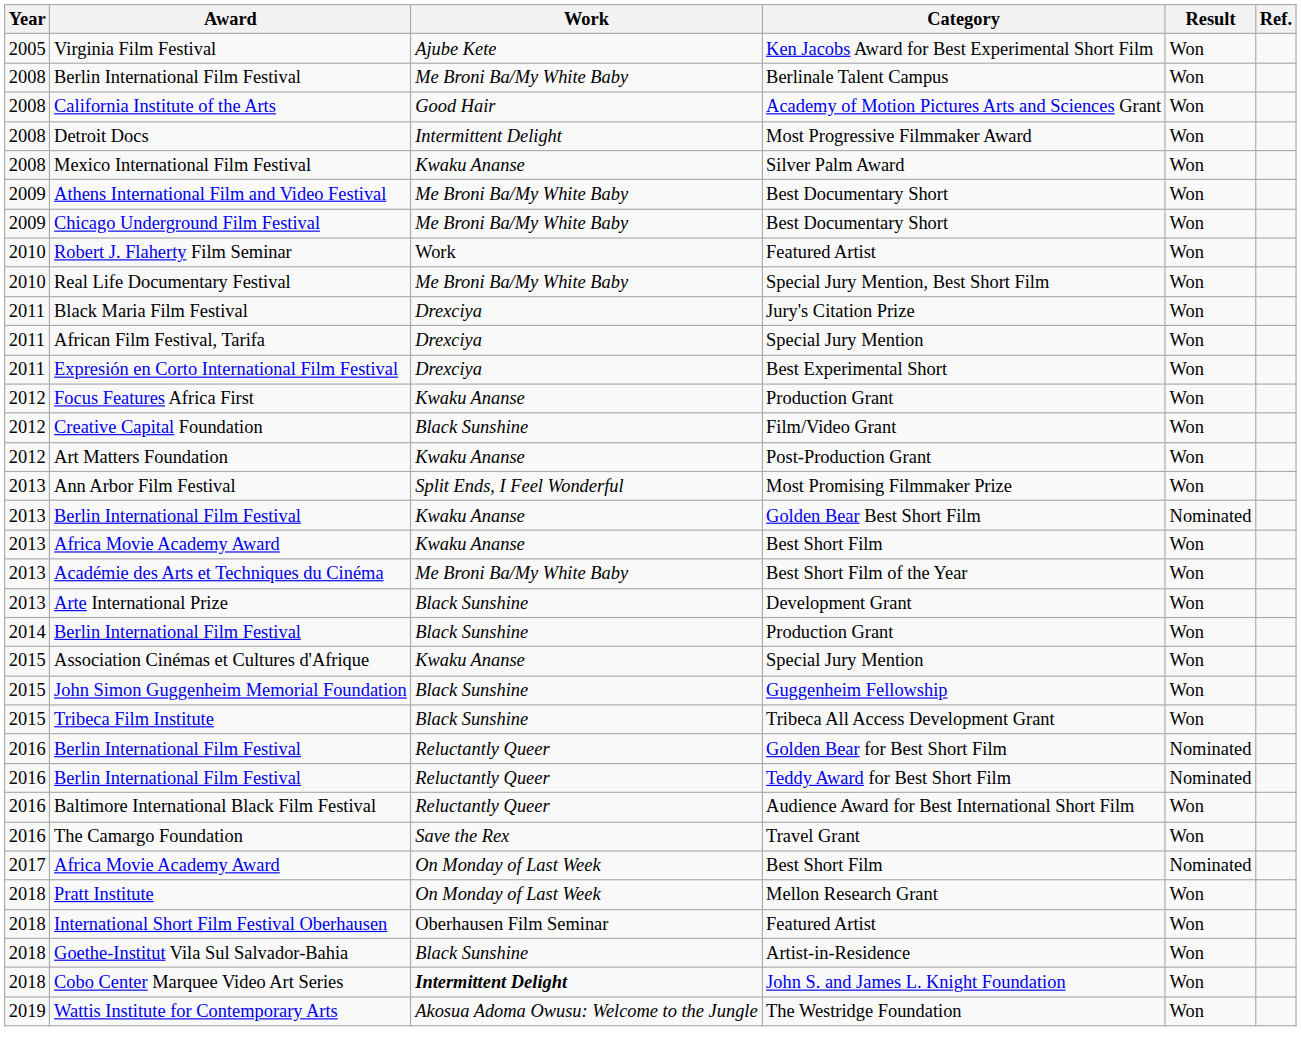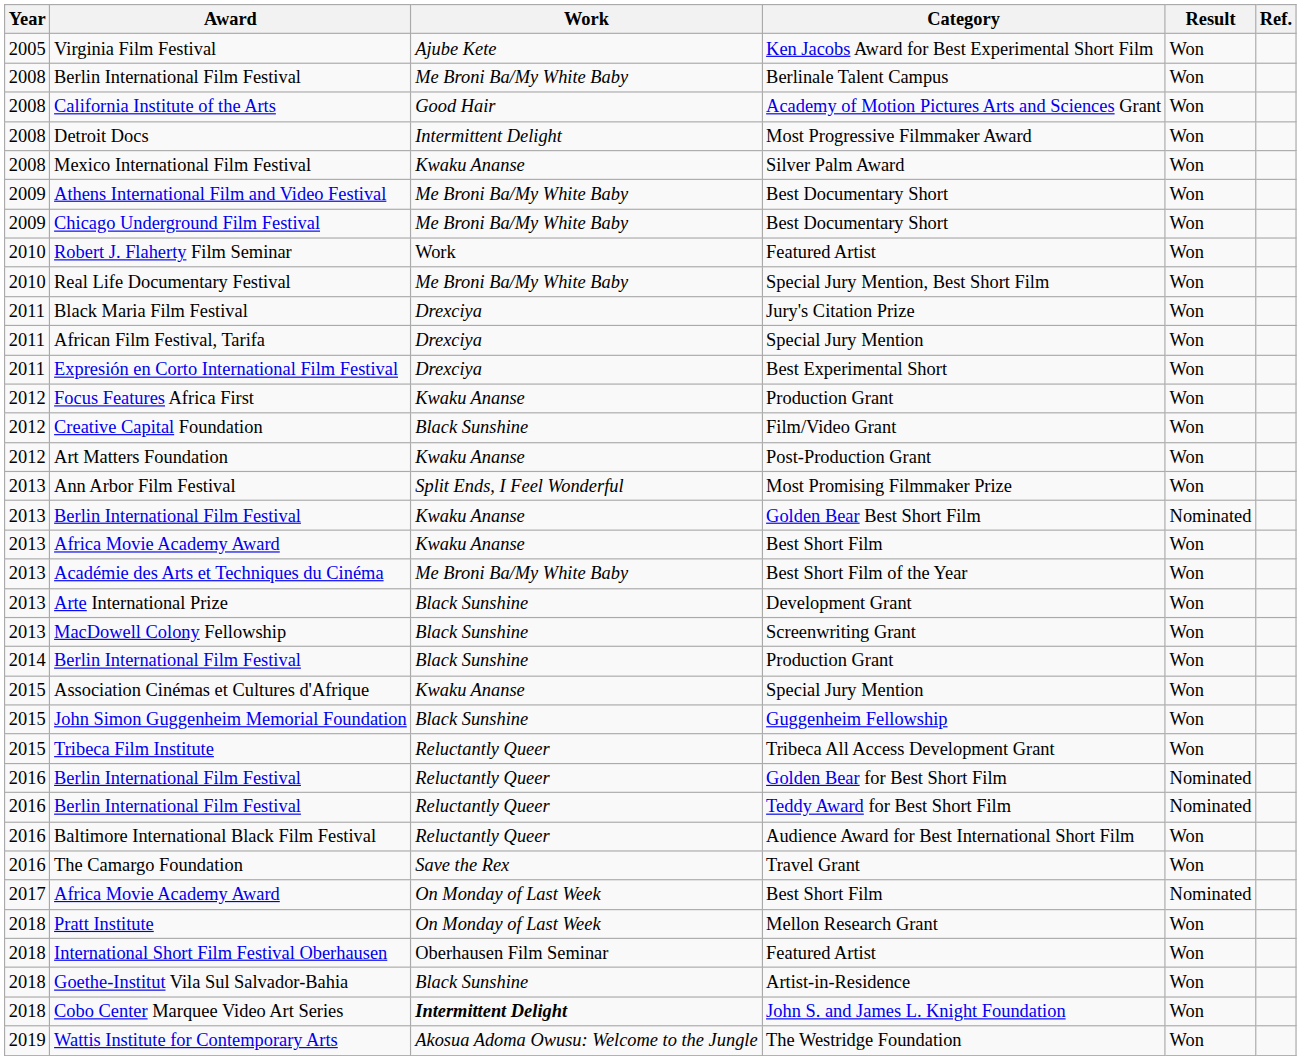+ row: 2013 | MacDowell Colony Fellowship | Black Sunshine | Screenwriting Grant | Won
Tribeca Film Institute | Work: Black Sunshine -> Reluctantly Queer
